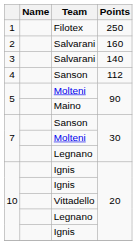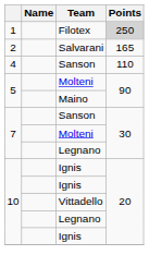Filotex | Points: no background -> lightgrey background
2 / Salvarani | Points: 160 -> 165
- row: 3 | Salvarani | 140
4 / Sanson | Points: 112 -> 110
